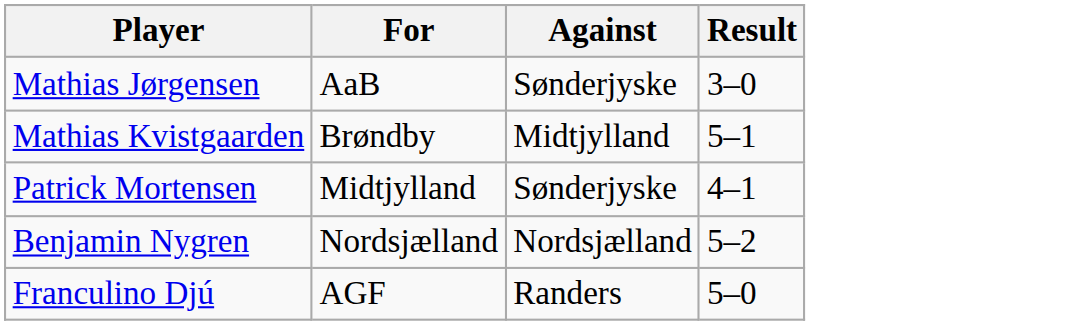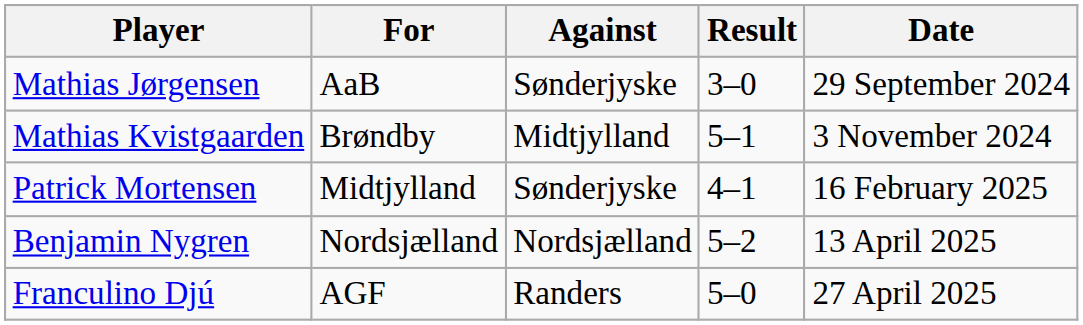+ column: Date | 29 September 2024 | 3 November 2024 | 16 February 2025 | 13 April 2025 | 27 April 2025
